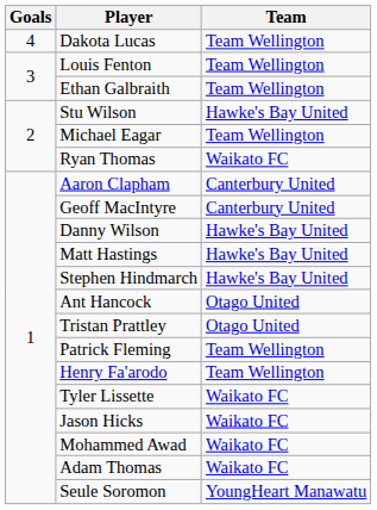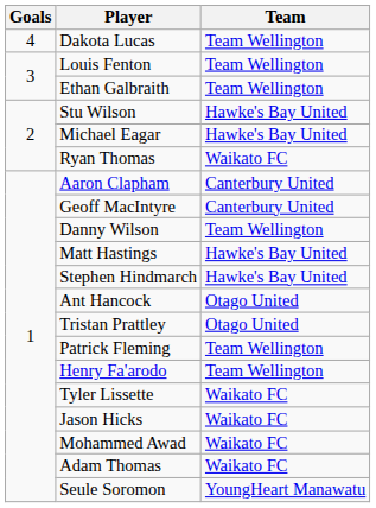Michael Eagar | Team: Team Wellington -> Hawke's Bay United
Danny Wilson | Team: Hawke's Bay United -> Team Wellington
